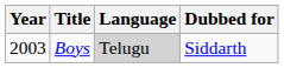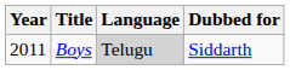Boys | Year: 2003 -> 2011
